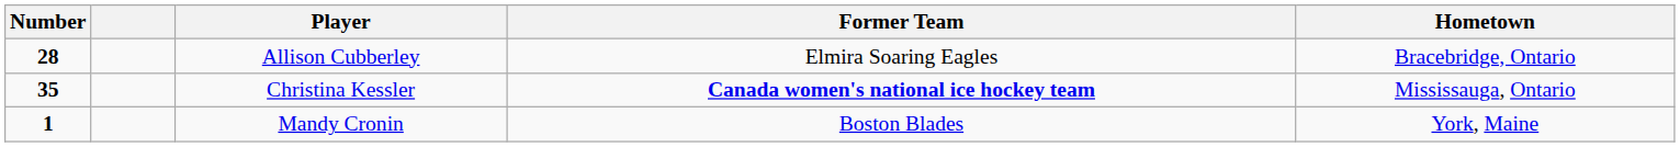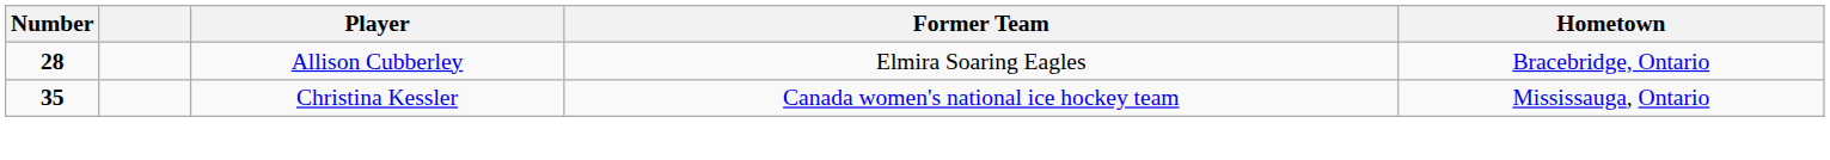Christina Kessler | Former Team: bold -> normal
- row: 1 | Mandy Cronin | Boston Blades | York, Maine
